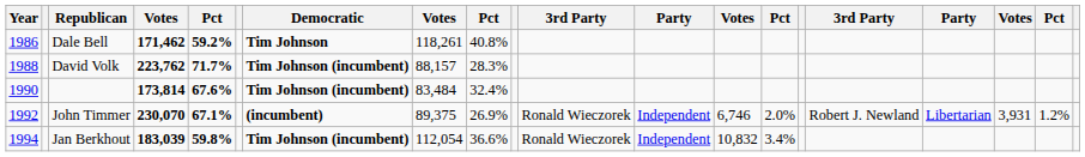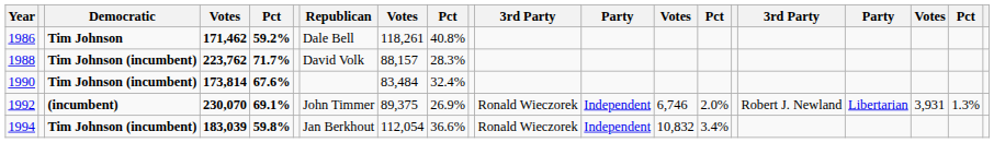columns swapped: Democratic <-> Republican
1992 | column 5: 67.1% -> 69.1%
1992 | column 19: 1.2% -> 1.3%
